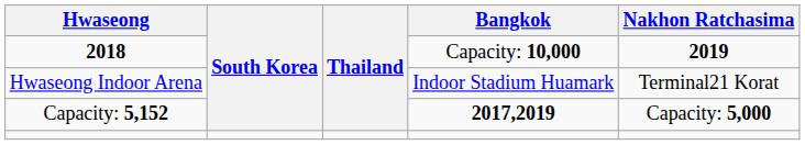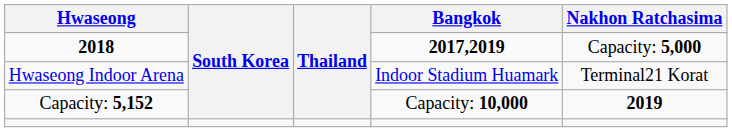2018 | Bangkok: Capacity: 10,000 -> 2017,2019
2018 | Nakhon Ratchasima: 2019 -> Capacity: 5,000
Capacity: 5,152 | Bangkok: 2017,2019 -> Capacity: 10,000
Capacity: 5,152 | Nakhon Ratchasima: Capacity: 5,000 -> 2019
